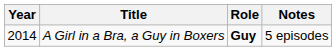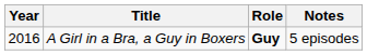A Girl in a Bra, a Guy in Boxers | Year: 2014 -> 2016
